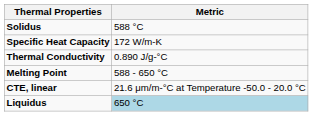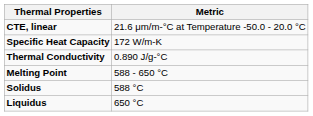rows swapped: CTE, linear <-> Solidus
Liquidus | Metric: lightblue background -> no background
